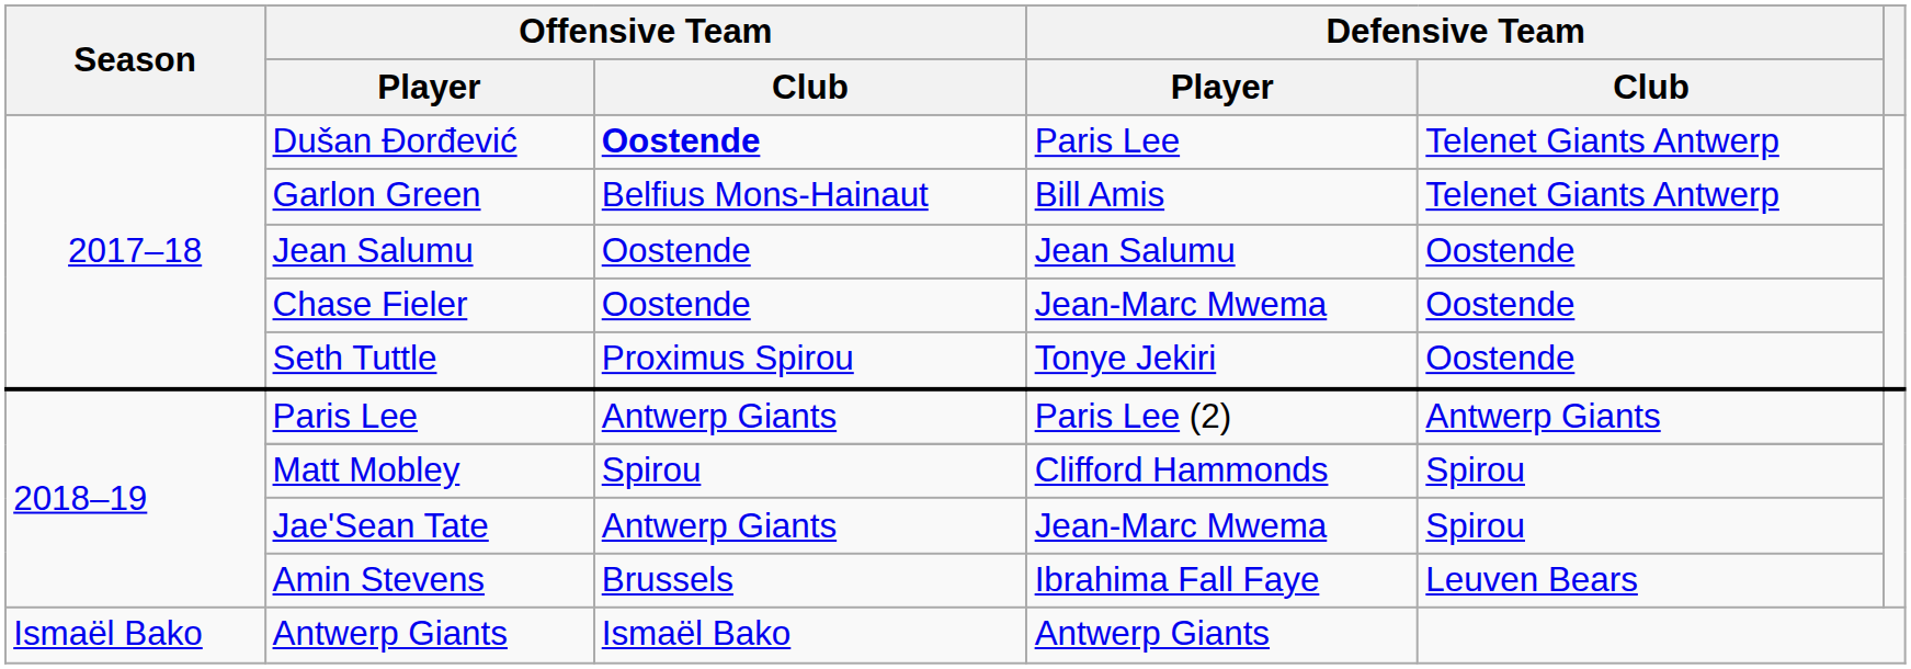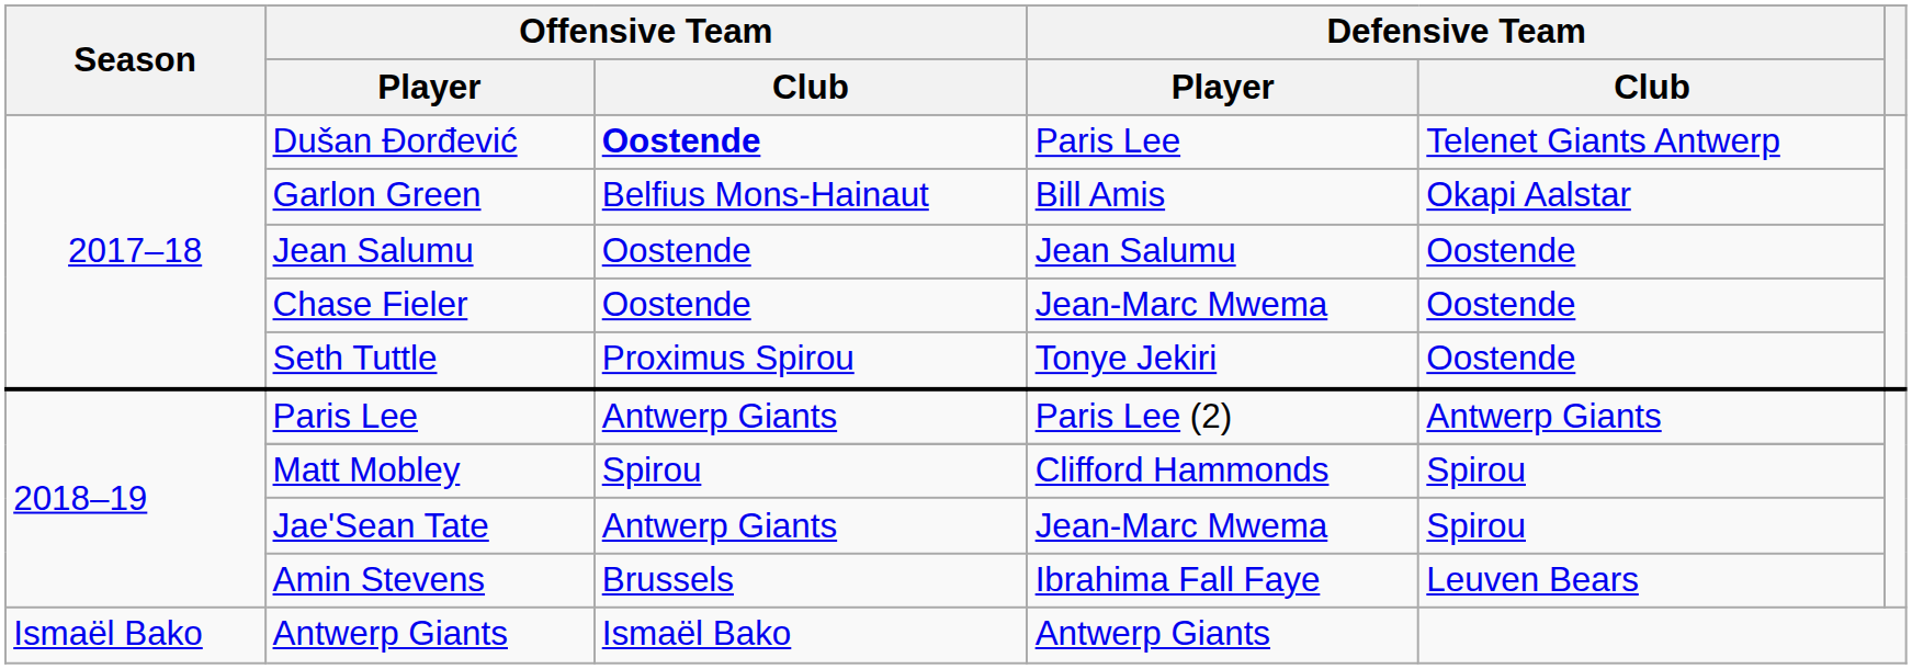Garlon Green | Defensive Team / Club: Telenet Giants Antwerp -> Okapi Aalstar
